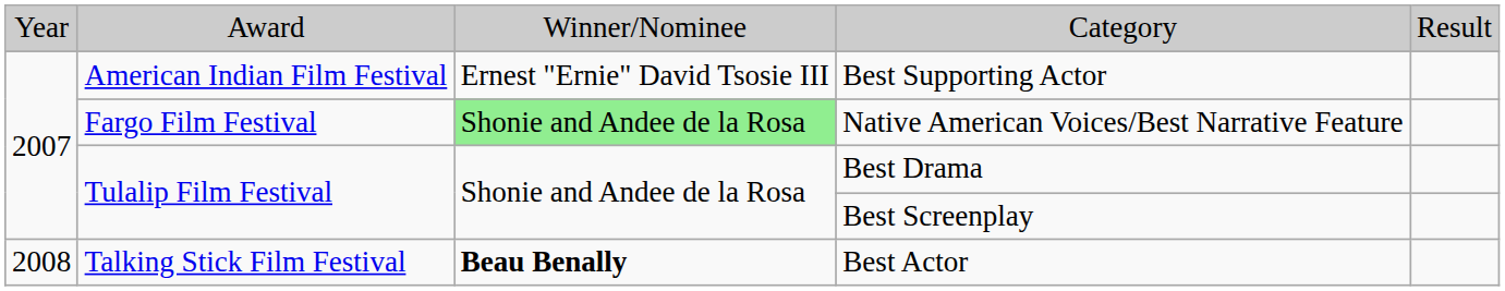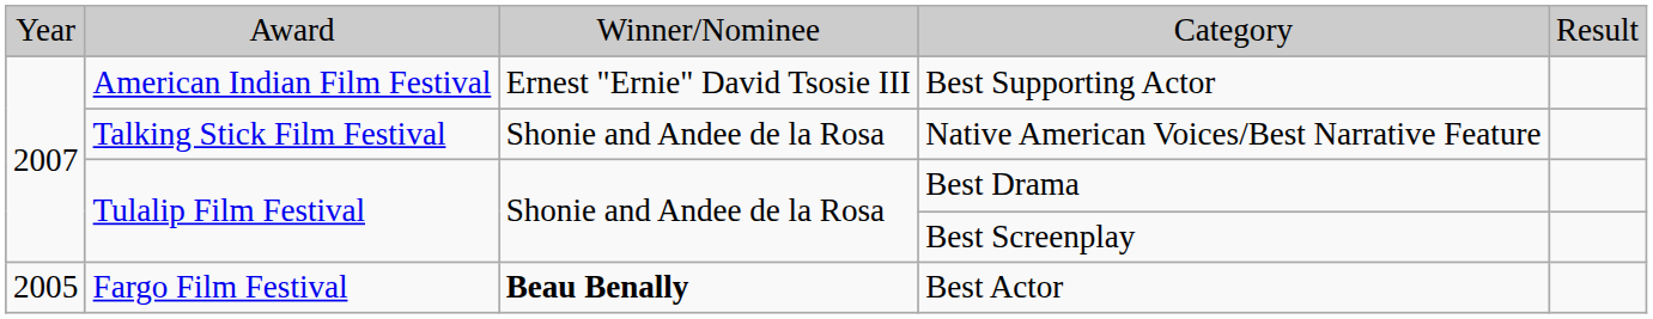Native American Voices/Best Narrative Feature | column 2: Fargo Film Festival -> Talking Stick Film Festival
Native American Voices/Best Narrative Feature | column 3: lightgreen background -> no background
Best Actor | column 1: 2008 -> 2005
Best Actor | column 2: Talking Stick Film Festival -> Fargo Film Festival
